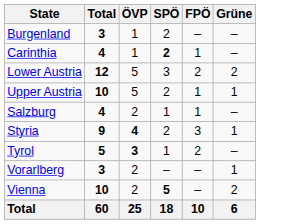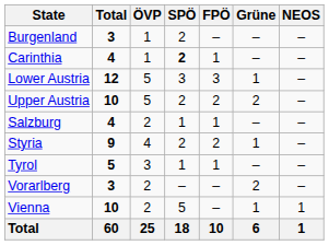+ column: NEOS | – | – | – | – | – | – | – | – | 1 | 1
Lower Austria | FPÖ: 2 -> 3
Lower Austria | Grüne: 2 -> 1
Upper Austria | FPÖ: 1 -> 2
Upper Austria | Grüne: 1 -> 2
Styria | ÖVP: bold -> normal
Styria | FPÖ: 3 -> 2
Tyrol | ÖVP: bold -> normal
Tyrol | FPÖ: 2 -> 1
Vorarlberg | Grüne: 1 -> 2
Vienna | SPÖ: bold -> normal
Vienna | Grüne: 2 -> 1
